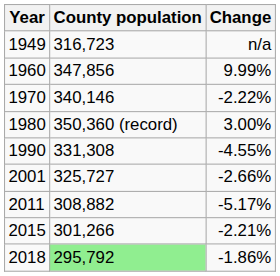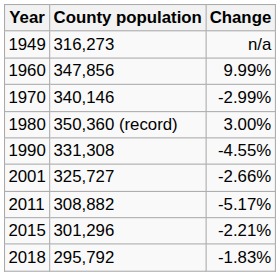1949 | County population: 316,723 -> 316,273
1970 | Change: -2.22% -> -2.99%
2015 | County population: 301,266 -> 301,296
2018 | County population: lightgreen background -> no background
2018 | Change: -1.86% -> -1.83%
